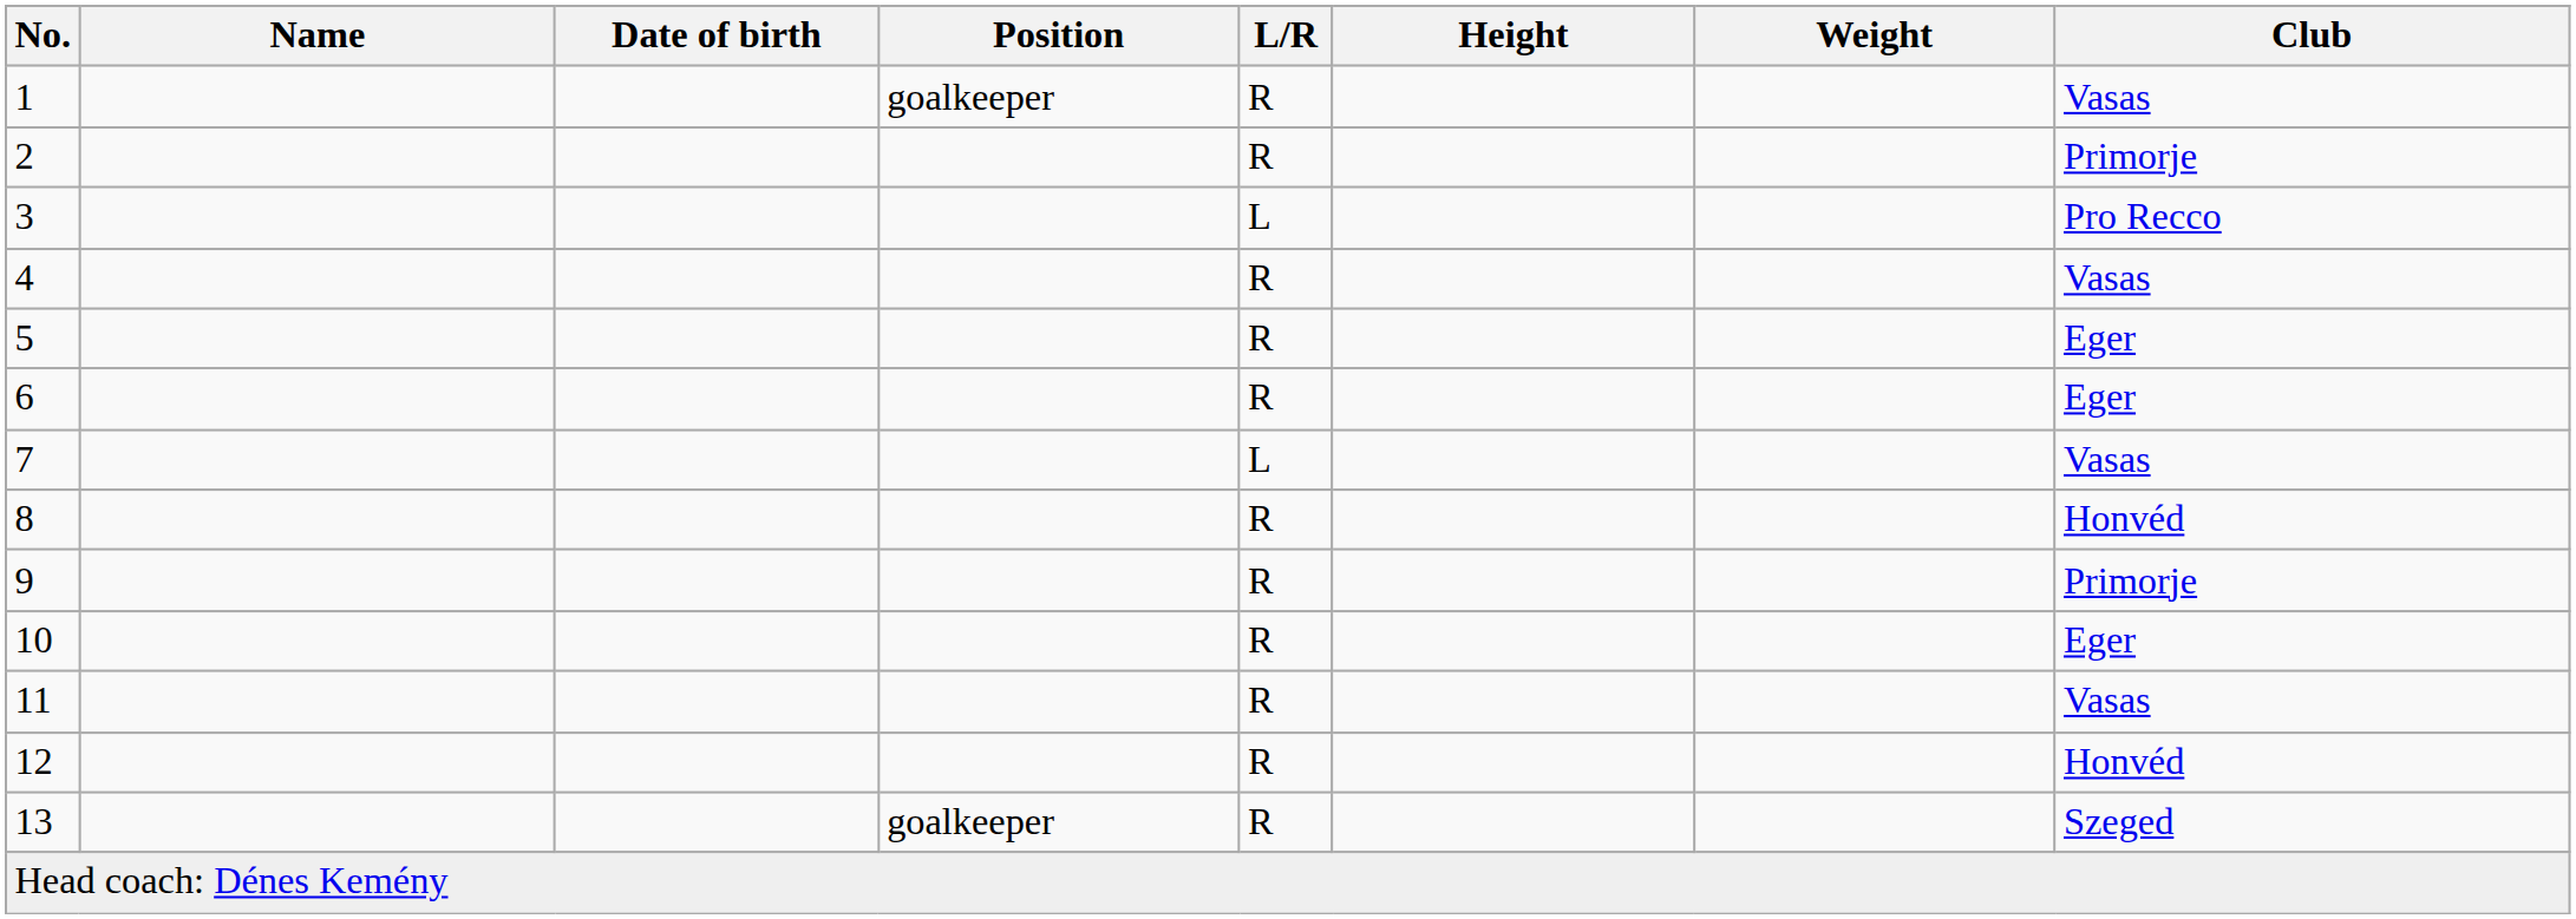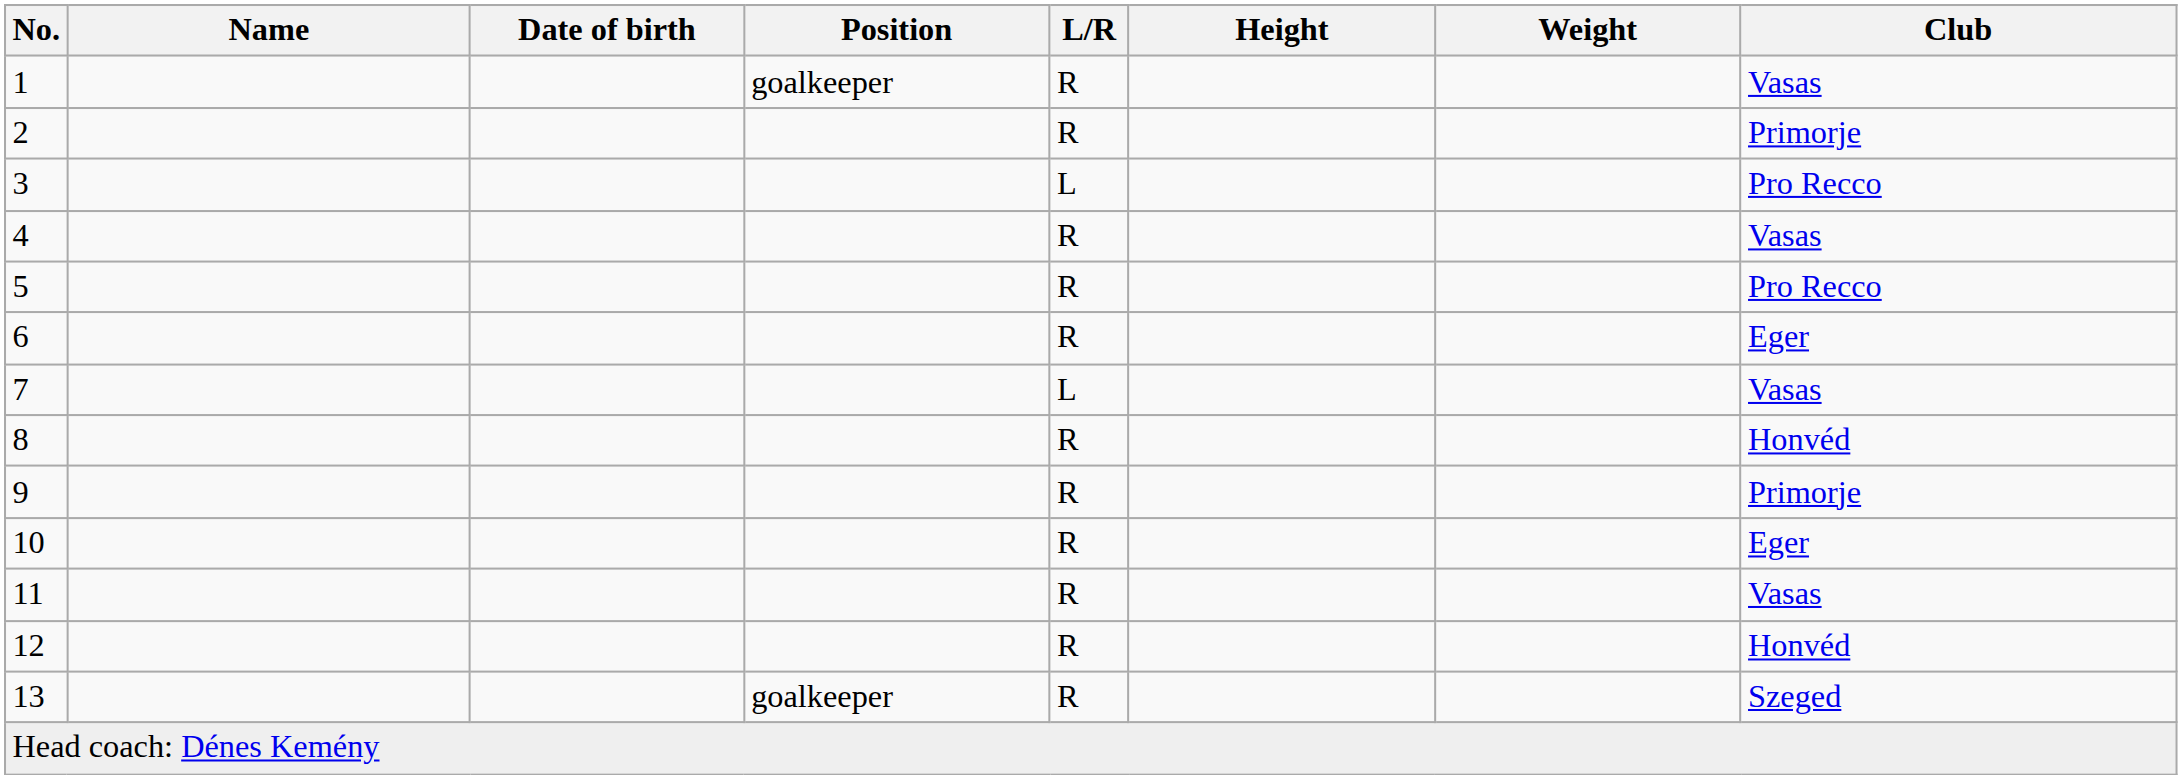5 | Club: Eger -> Pro Recco
